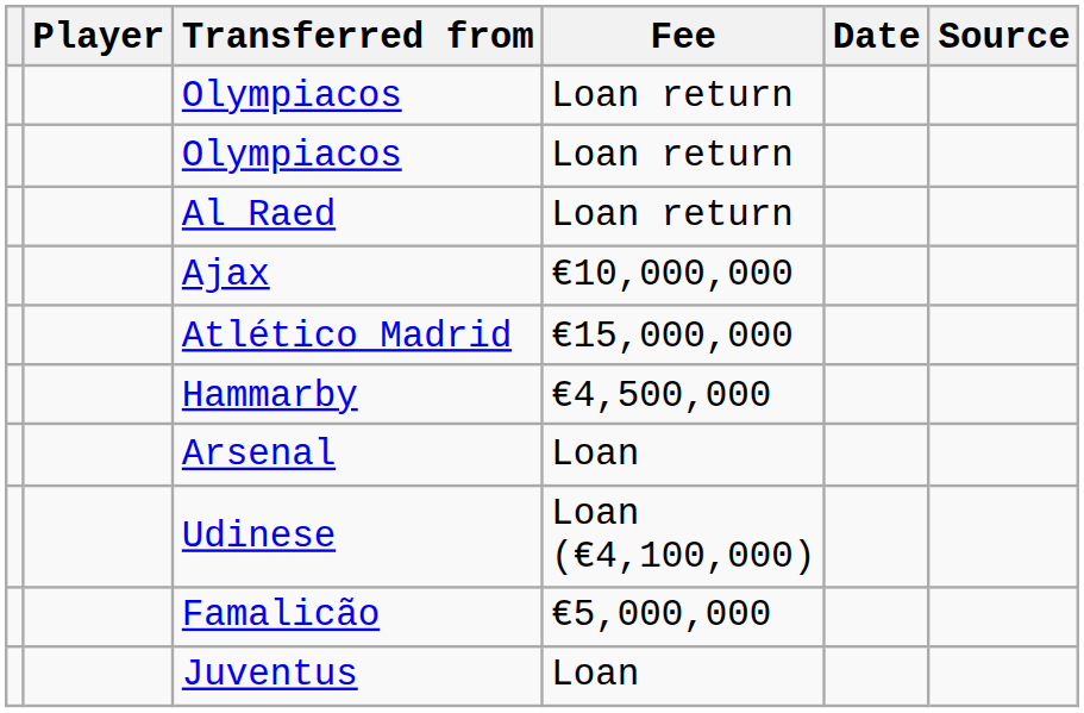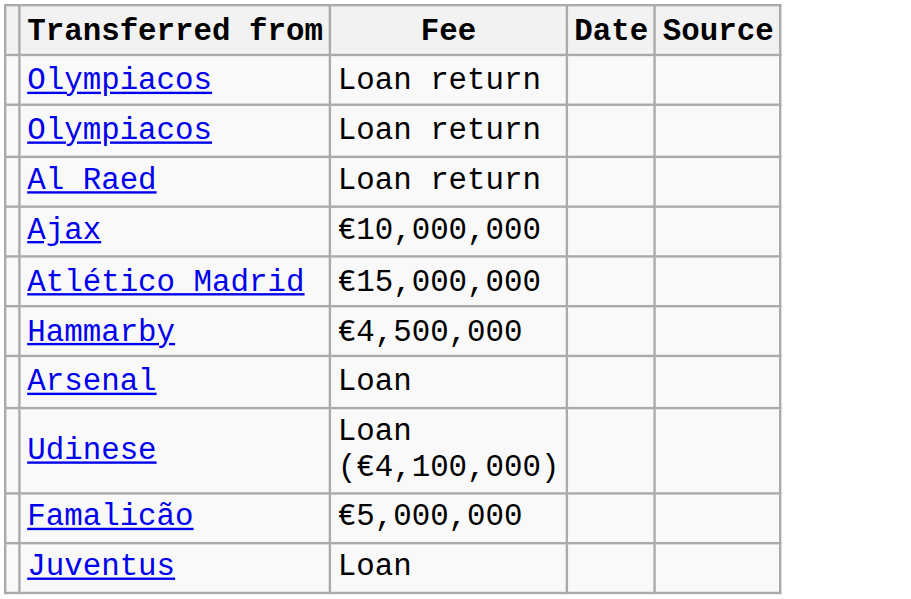- column: Player
